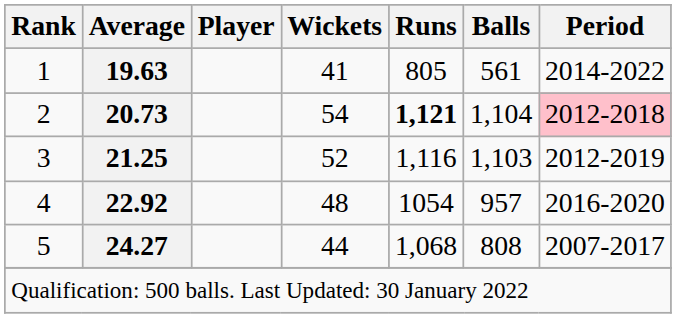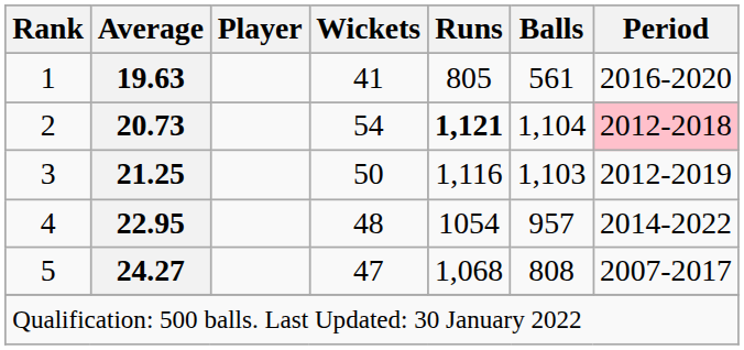1 | Period: 2014-2022 -> 2016-2020
3 | Wickets: 52 -> 50
4 | Average: 22.92 -> 22.95
4 | Period: 2016-2020 -> 2014-2022
5 | Wickets: 44 -> 47
